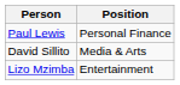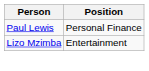- row: David Sillito | Media & Arts
